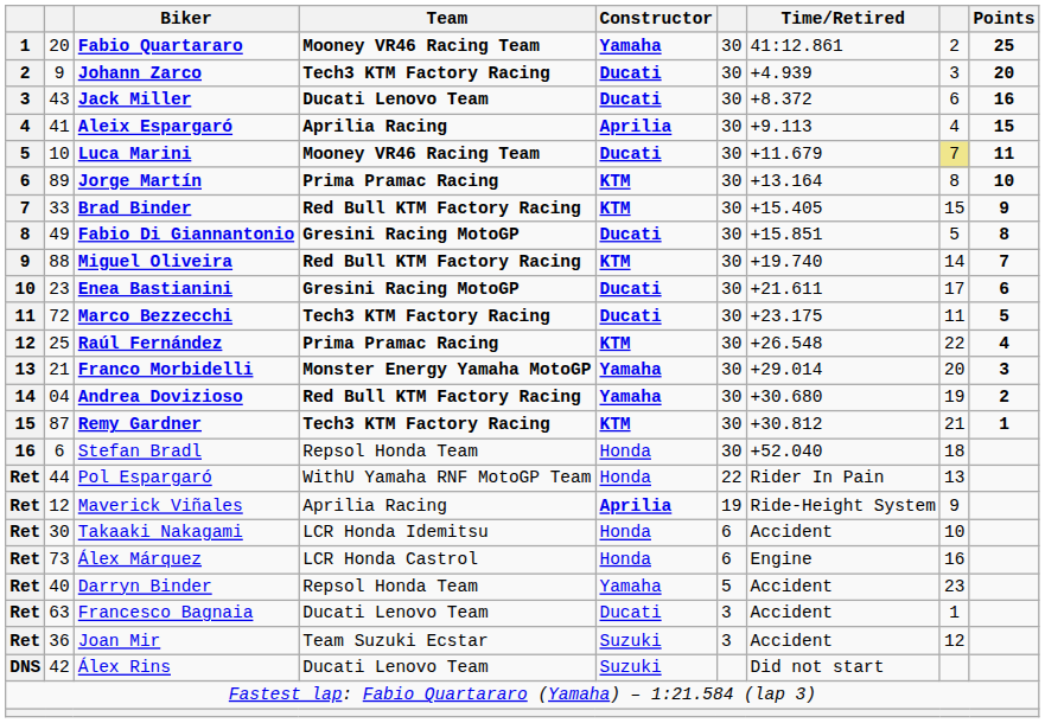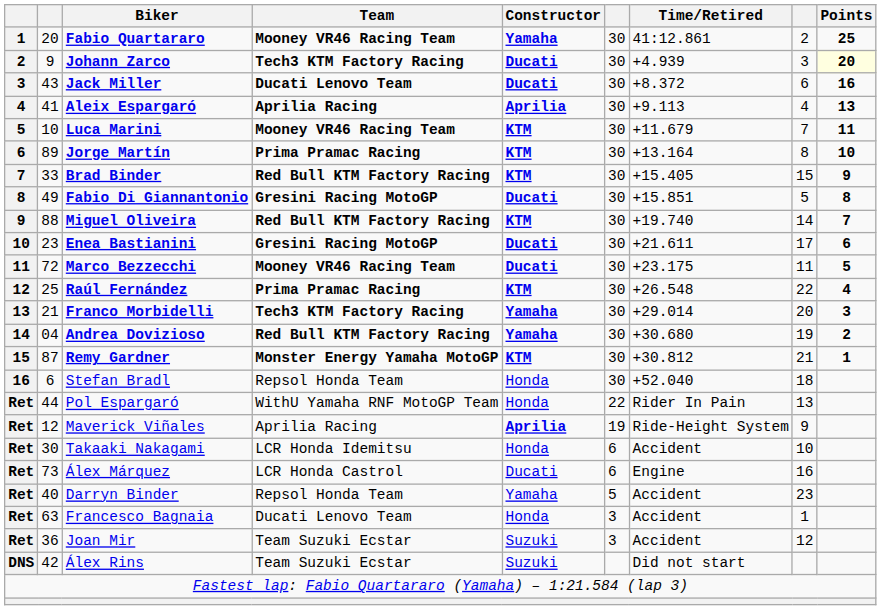Johann Zarco | Points: no background -> lightyellow background
Aleix Espargaró | Points: 15 -> 13
Luca Marini | Constructor: Ducati -> KTM
Luca Marini | column 8: khaki background -> no background
Marco Bezzecchi | Team: Tech3 KTM Factory Racing -> Mooney VR46 Racing Team
Franco Morbidelli | Team: Monster Energy Yamaha MotoGP -> Tech3 KTM Factory Racing
Remy Gardner | Team: Tech3 KTM Factory Racing -> Monster Energy Yamaha MotoGP
Álex Márquez | Constructor: Honda -> Ducati
Francesco Bagnaia | Constructor: Ducati -> Honda
Álex Rins | Team: Ducati Lenovo Team -> Team Suzuki Ecstar
